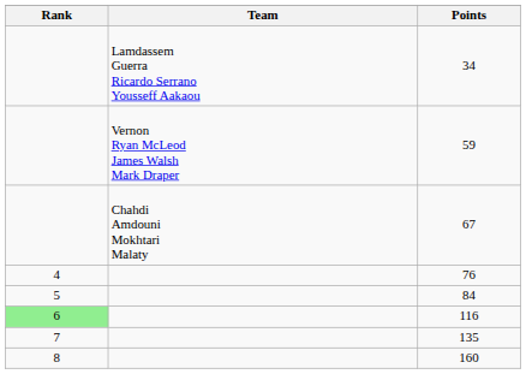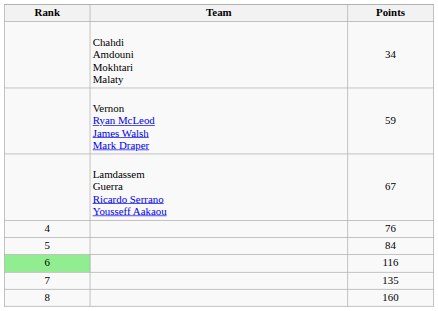34 | Team: Lamdassem Guerra Ricardo Serrano Yousseff Aakaou -> Chahdi Amdouni Mokhtari Malaty
67 | Team: Chahdi Amdouni Mokhtari Malaty -> Lamdassem Guerra Ricardo Serrano Yousseff Aakaou
